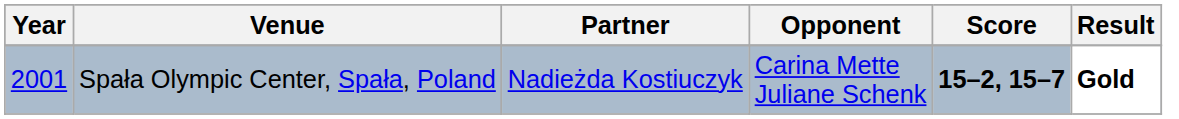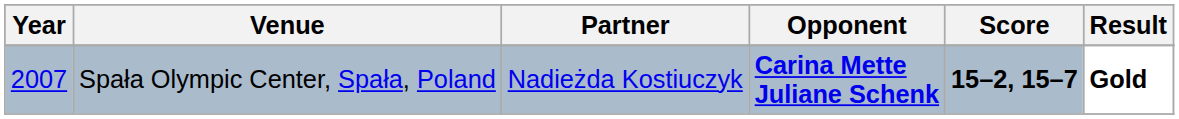Spała Olympic Center, Spała, Poland | Year: 2001 -> 2007
Spała Olympic Center, Spała, Poland | Opponent: normal -> bold
